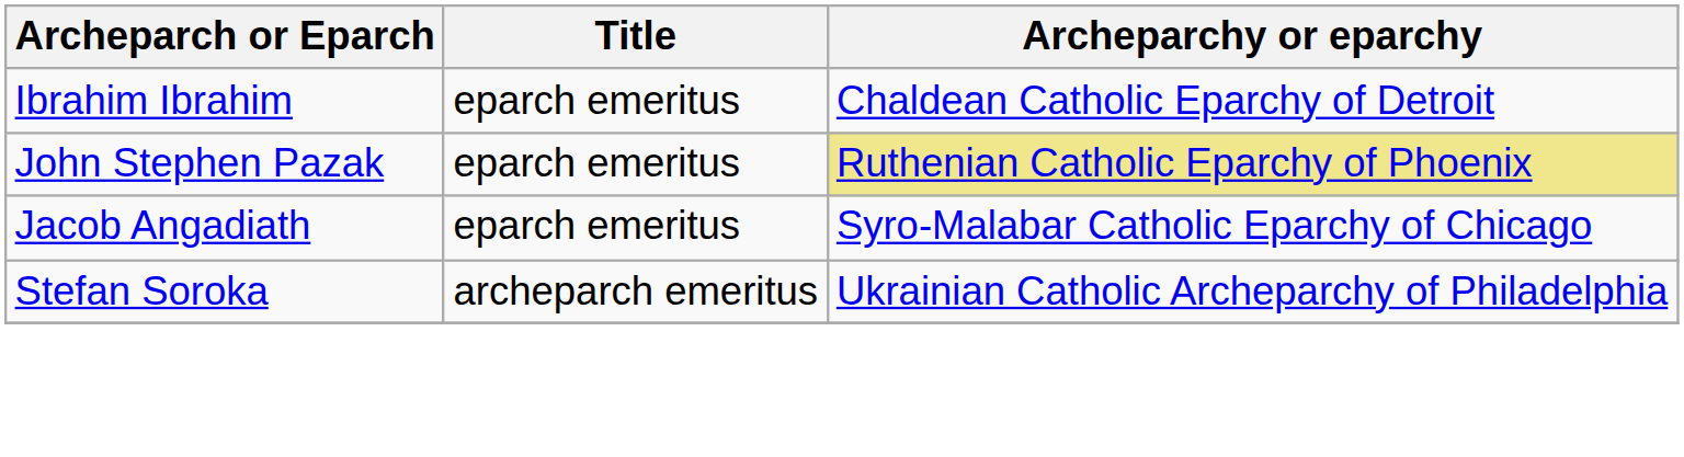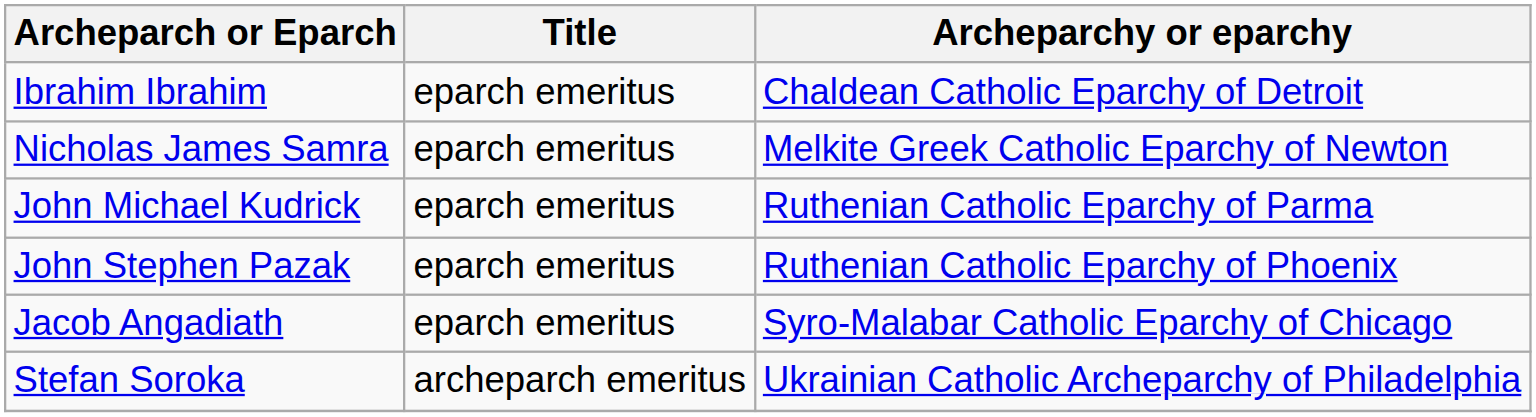+ row: Nicholas James Samra | eparch emeritus | Melkite Greek Catholic Eparchy of Newton
+ row: John Michael Kudrick | eparch emeritus | Ruthenian Catholic Eparchy of Parma
John Stephen Pazak | Archeparchy or eparchy: khaki background -> no background
